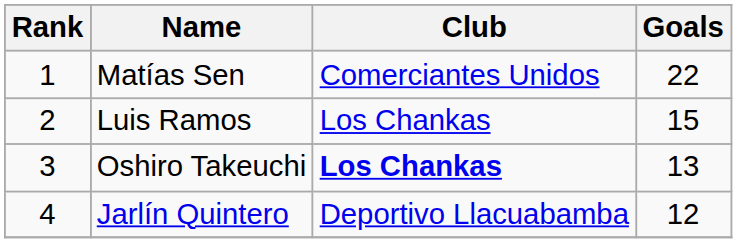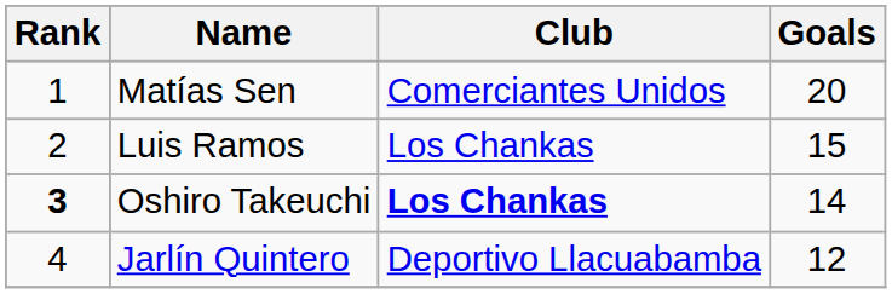Matías Sen | Goals: 22 -> 20
Oshiro Takeuchi | Rank: normal -> bold
Oshiro Takeuchi | Goals: 13 -> 14
